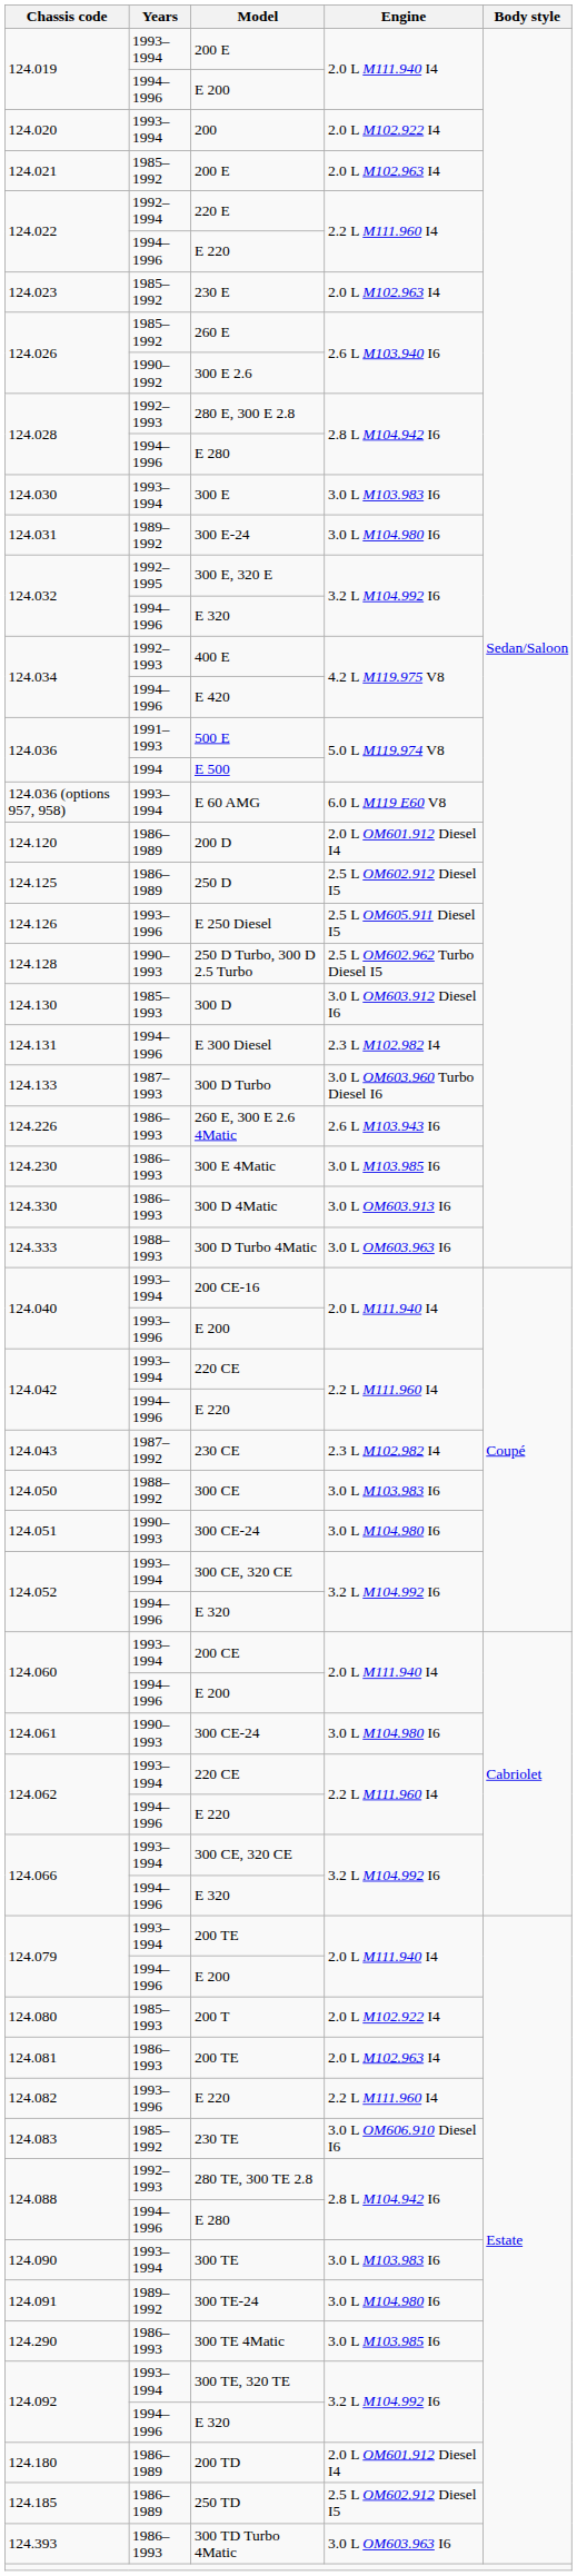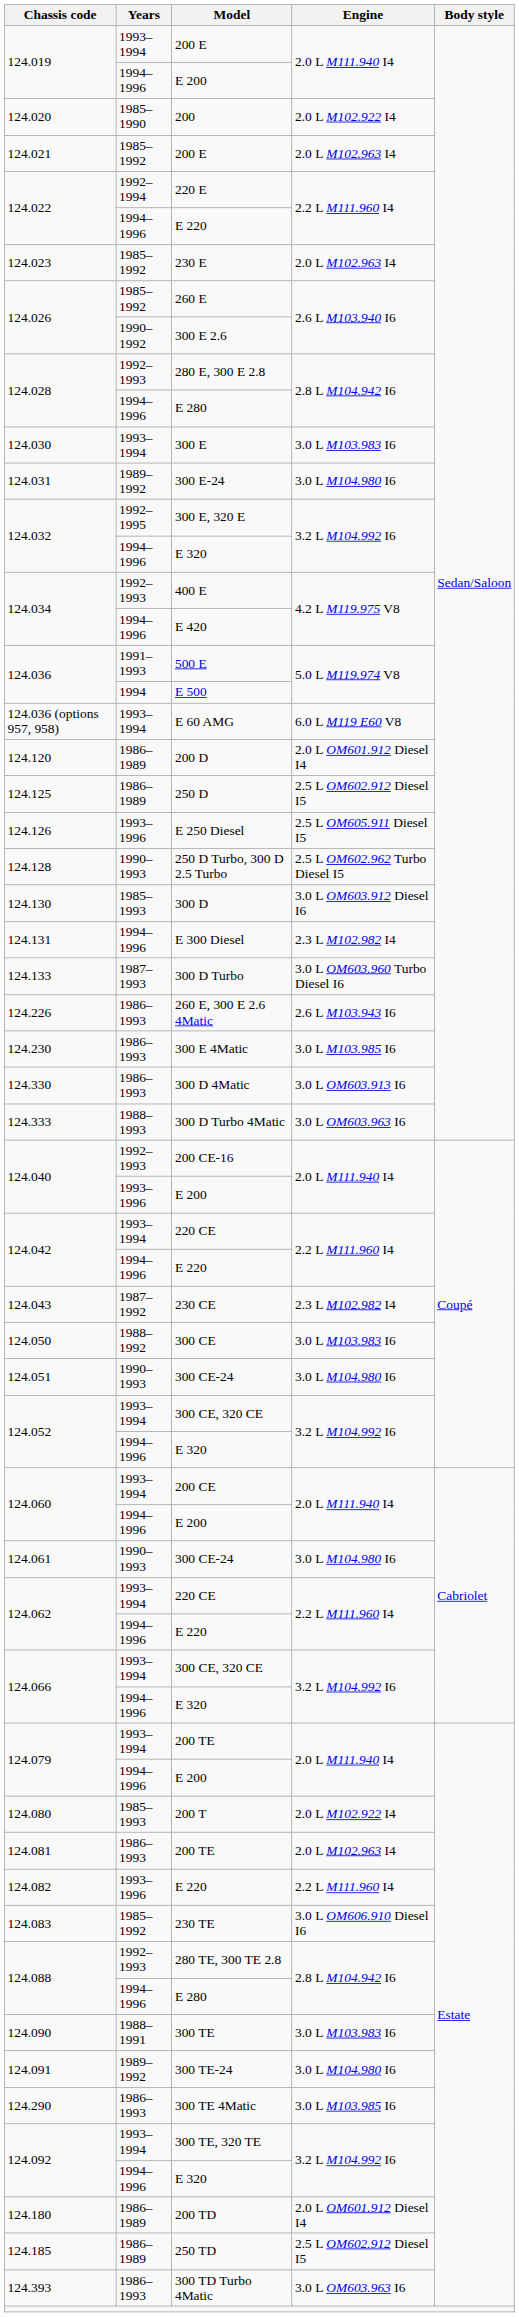200 | Years: 1993–1994 -> 1985–1990
200 CE-16 | Years: 1993–1994 -> 1992–1993
300 TE | Years: 1993–1994 -> 1988–1991
